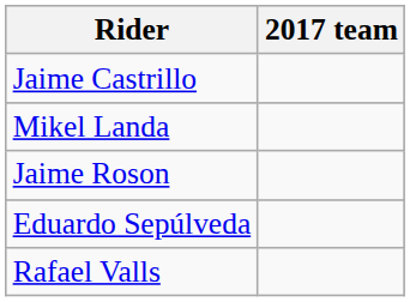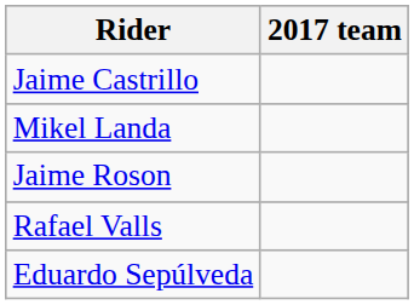rows swapped: Eduardo Sepúlveda <-> Rafael Valls
